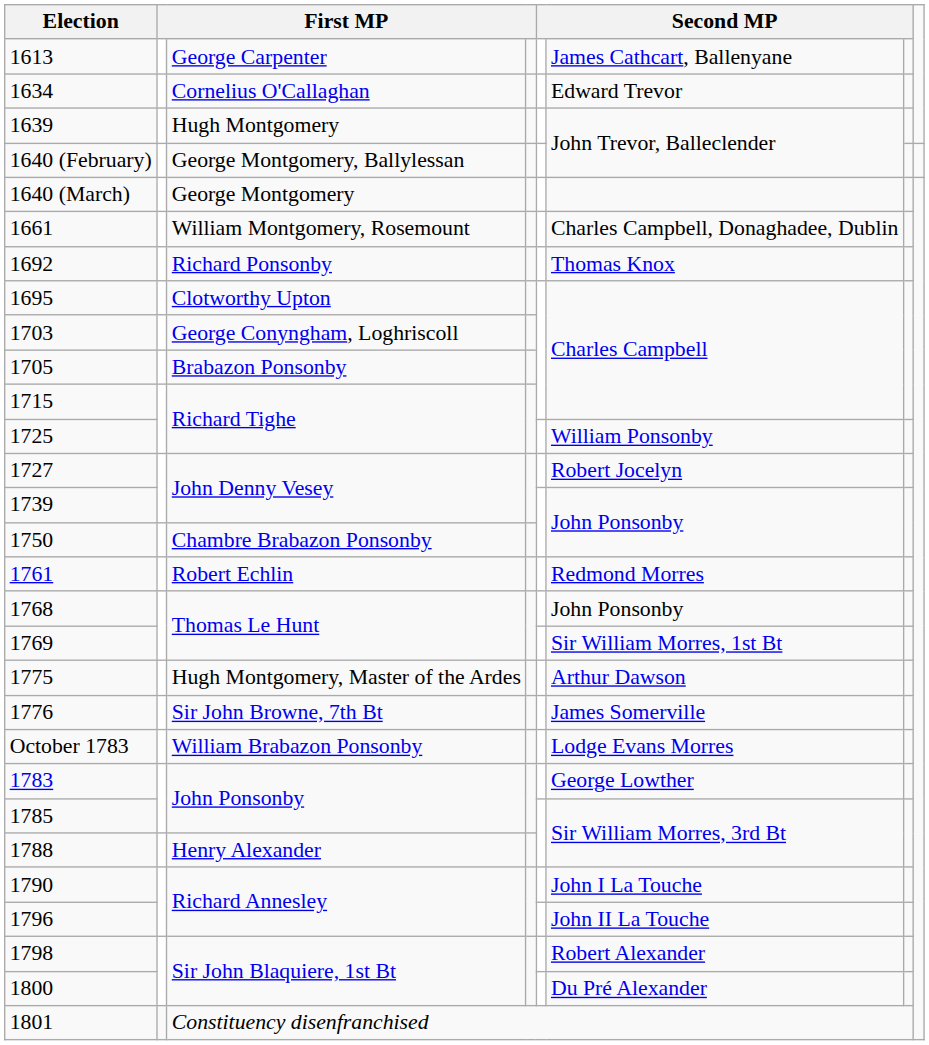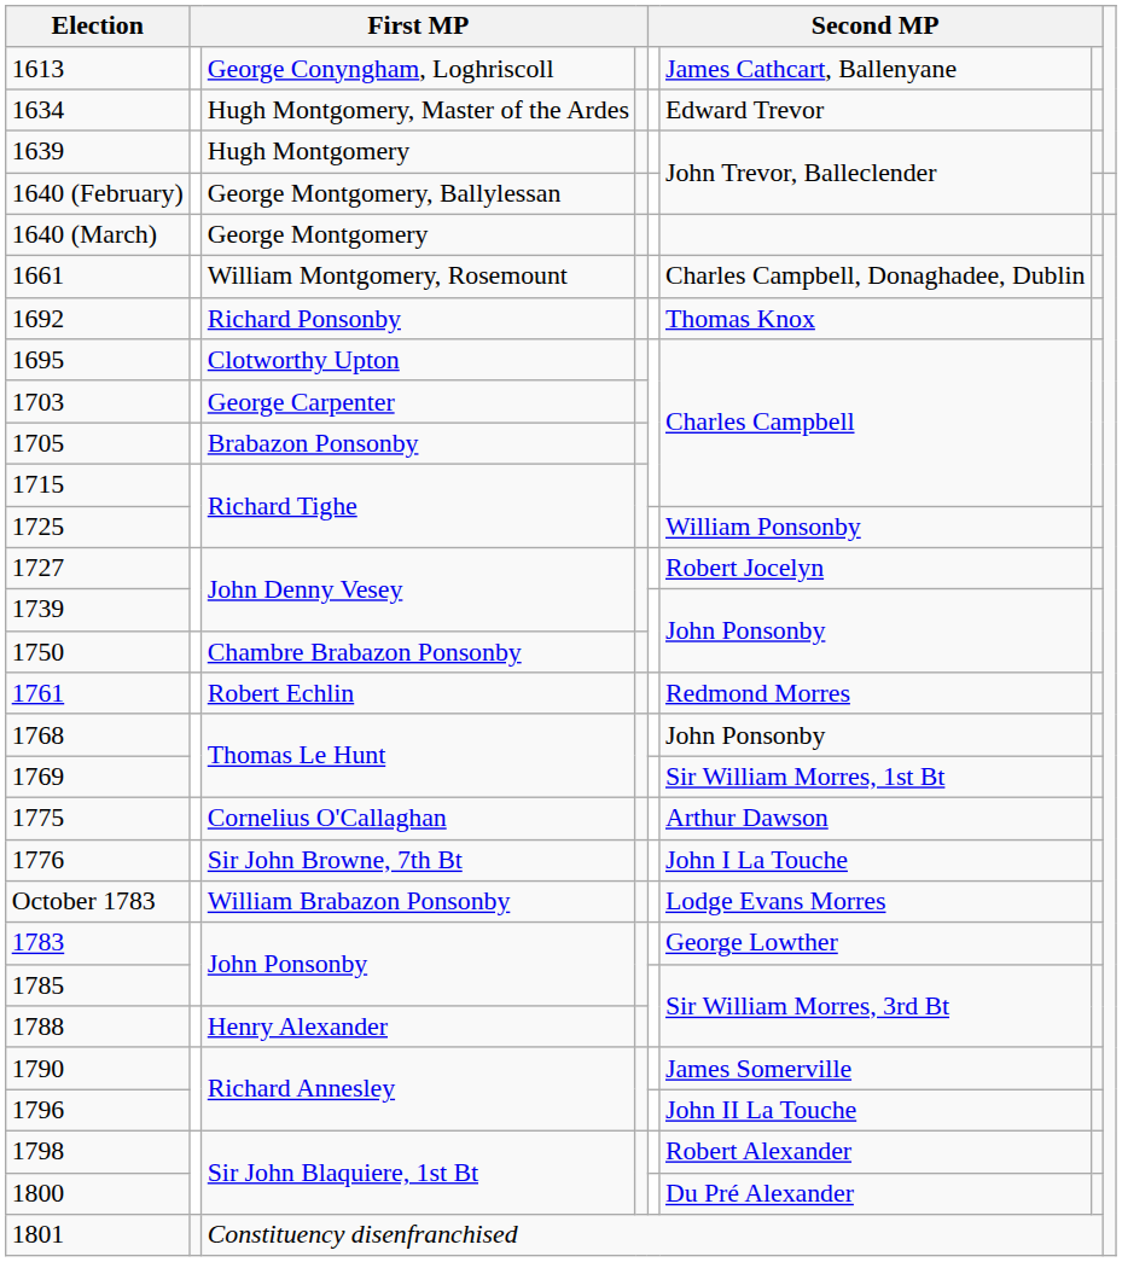1613 | column 3: George Carpenter -> George Conyngham, Loghriscoll
1634 | column 3: Cornelius O'Callaghan -> Hugh Montgomery, Master of the Ardes
1703 | column 3: George Conyngham, Loghriscoll -> George Carpenter
1775 | column 3: Hugh Montgomery, Master of the Ardes -> Cornelius O'Callaghan
1776 | column 6: James Somerville -> John I La Touche
1790 | column 6: John I La Touche -> James Somerville
